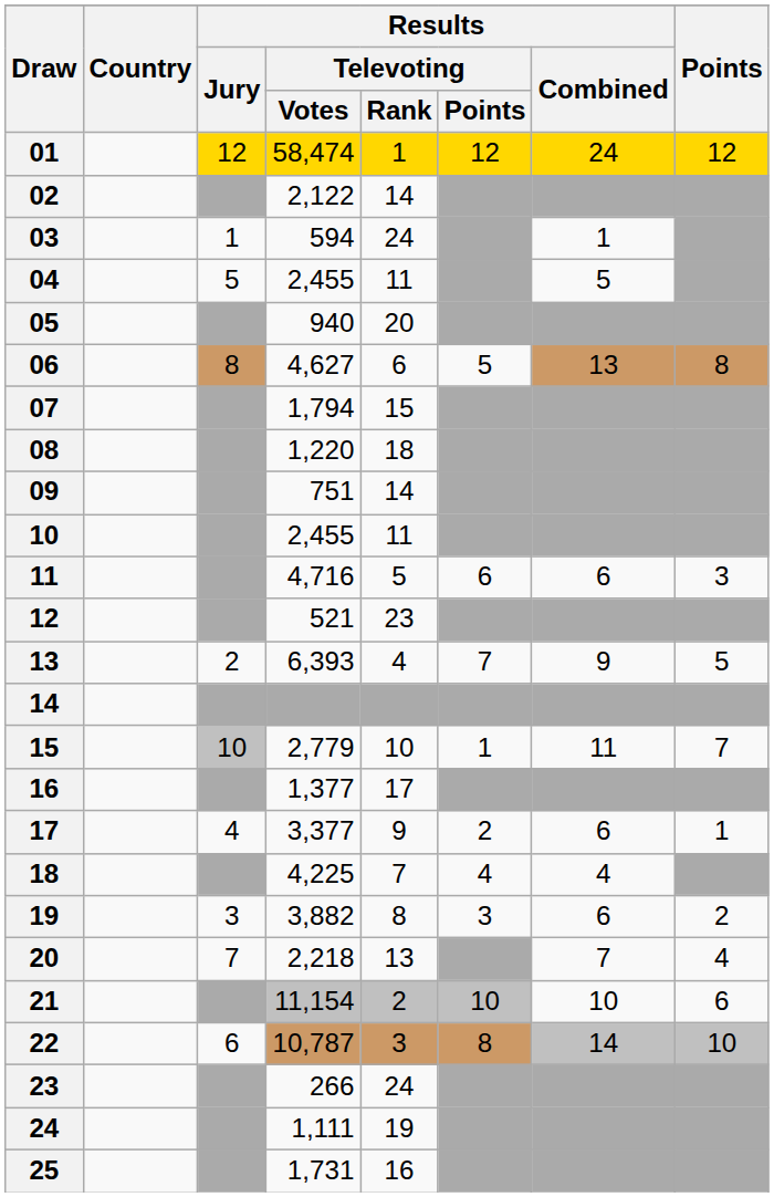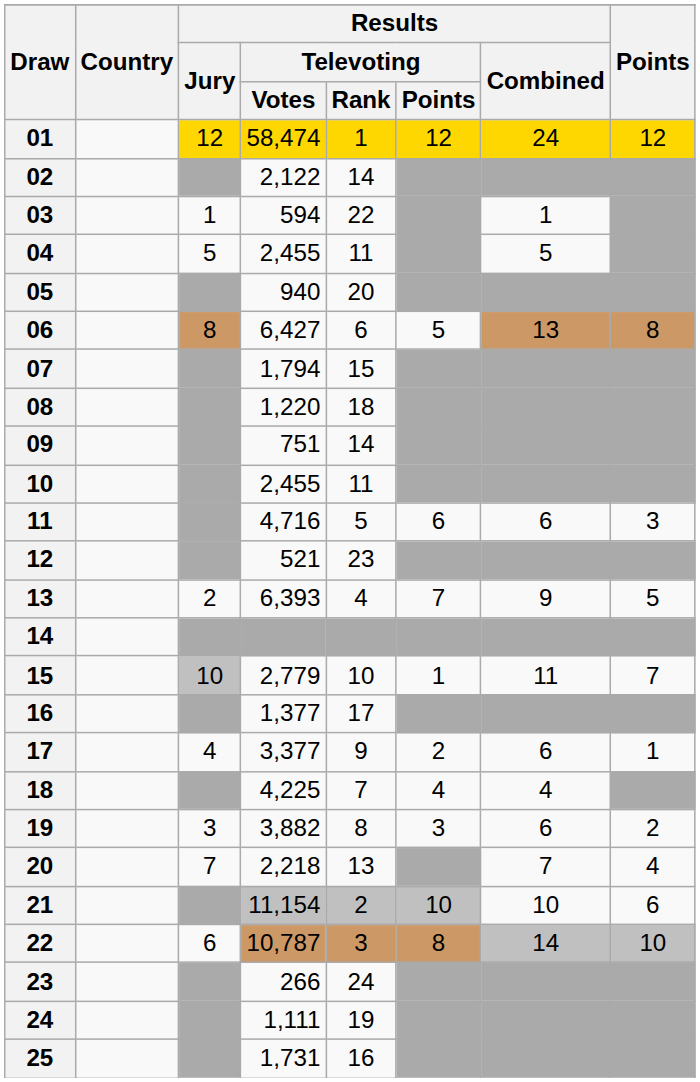03 | Results / Televoting / Rank: 24 -> 22
06 | Results / Televoting / Votes: 4,627 -> 6,427
